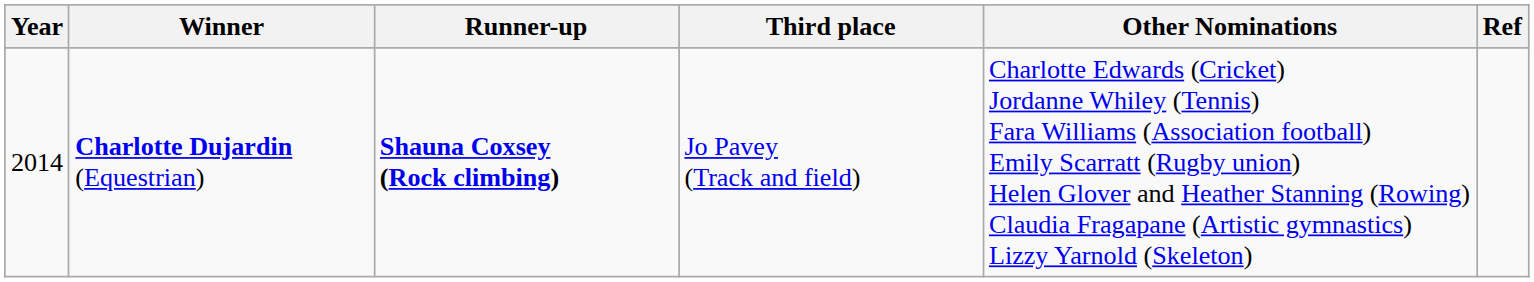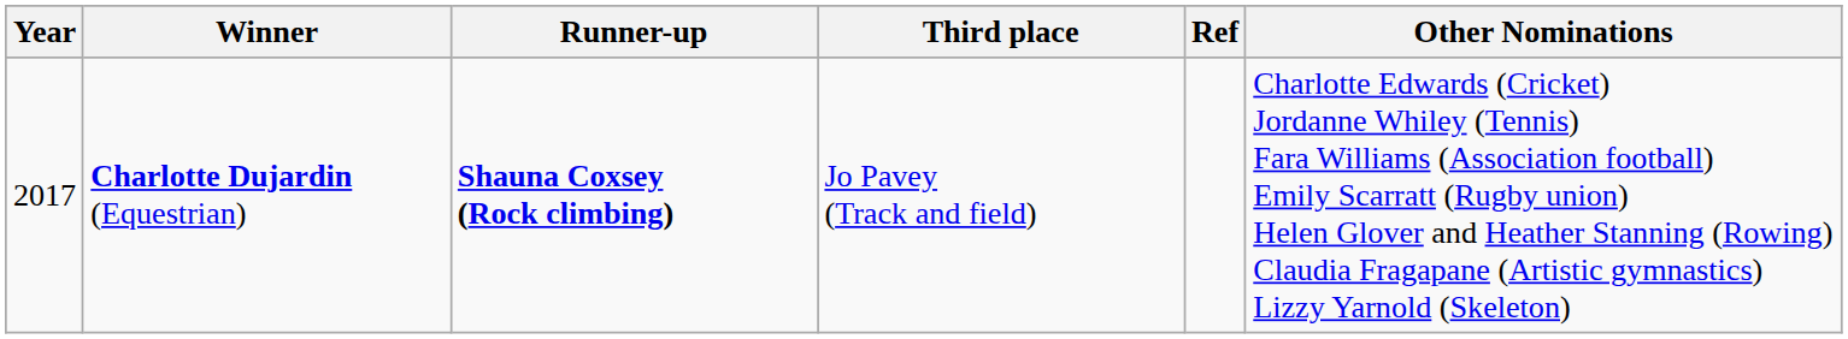columns swapped: Other Nominations <-> Ref
Charlotte Dujardin (Equestrian) | Year: 2014 -> 2017
